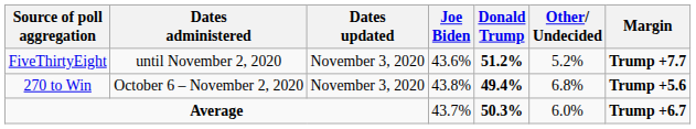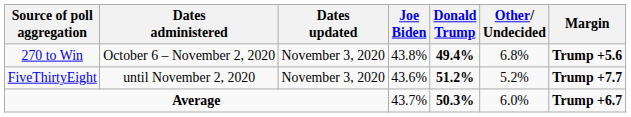rows swapped: 270 to Win <-> FiveThirtyEight
